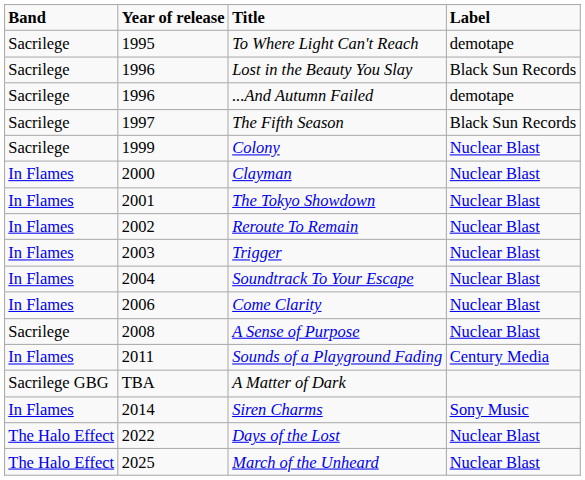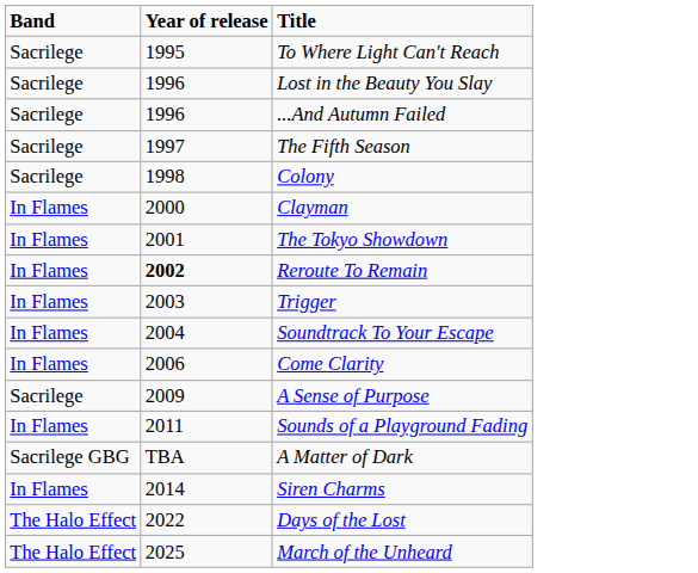- column: Label | demotape | Black Sun Records | demotape | Black Sun Records | Nuclear Blast | Nuclear Blast | Nuclear Blast | Nuclear Blast | Nuclear Blast | Nuclear Blast | Nuclear Blast | Nuclear Blast | Century Media | Sony Music | Nuclear Blast | Nuclear Blast
Colony | Year of release: 1999 -> 1998
Reroute To Remain | Year of release: normal -> bold
A Sense of Purpose | Year of release: 2008 -> 2009
